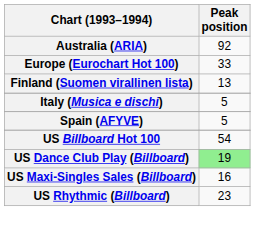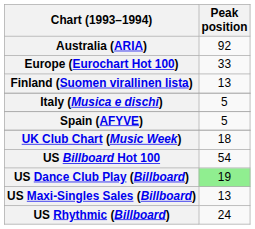+ row: UK Club Chart (Music Week) | 18
US Maxi-Singles Sales (Billboard) | Peak position: 16 -> 13
US Rhythmic (Billboard) | Peak position: 23 -> 24
